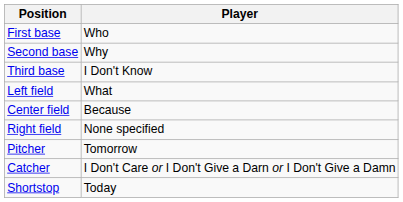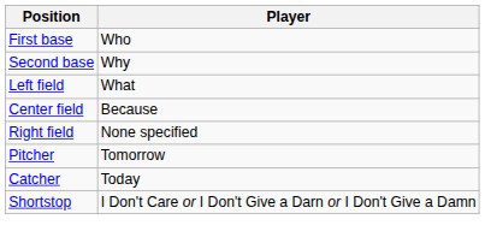- row: Third base | I Don't Know
Catcher | Player: I Don't Care or I Don't Give a Darn or I Don't Give a Damn -> Today
Shortstop | Player: Today -> I Don't Care or I Don't Give a Darn or I Don't Give a Damn
